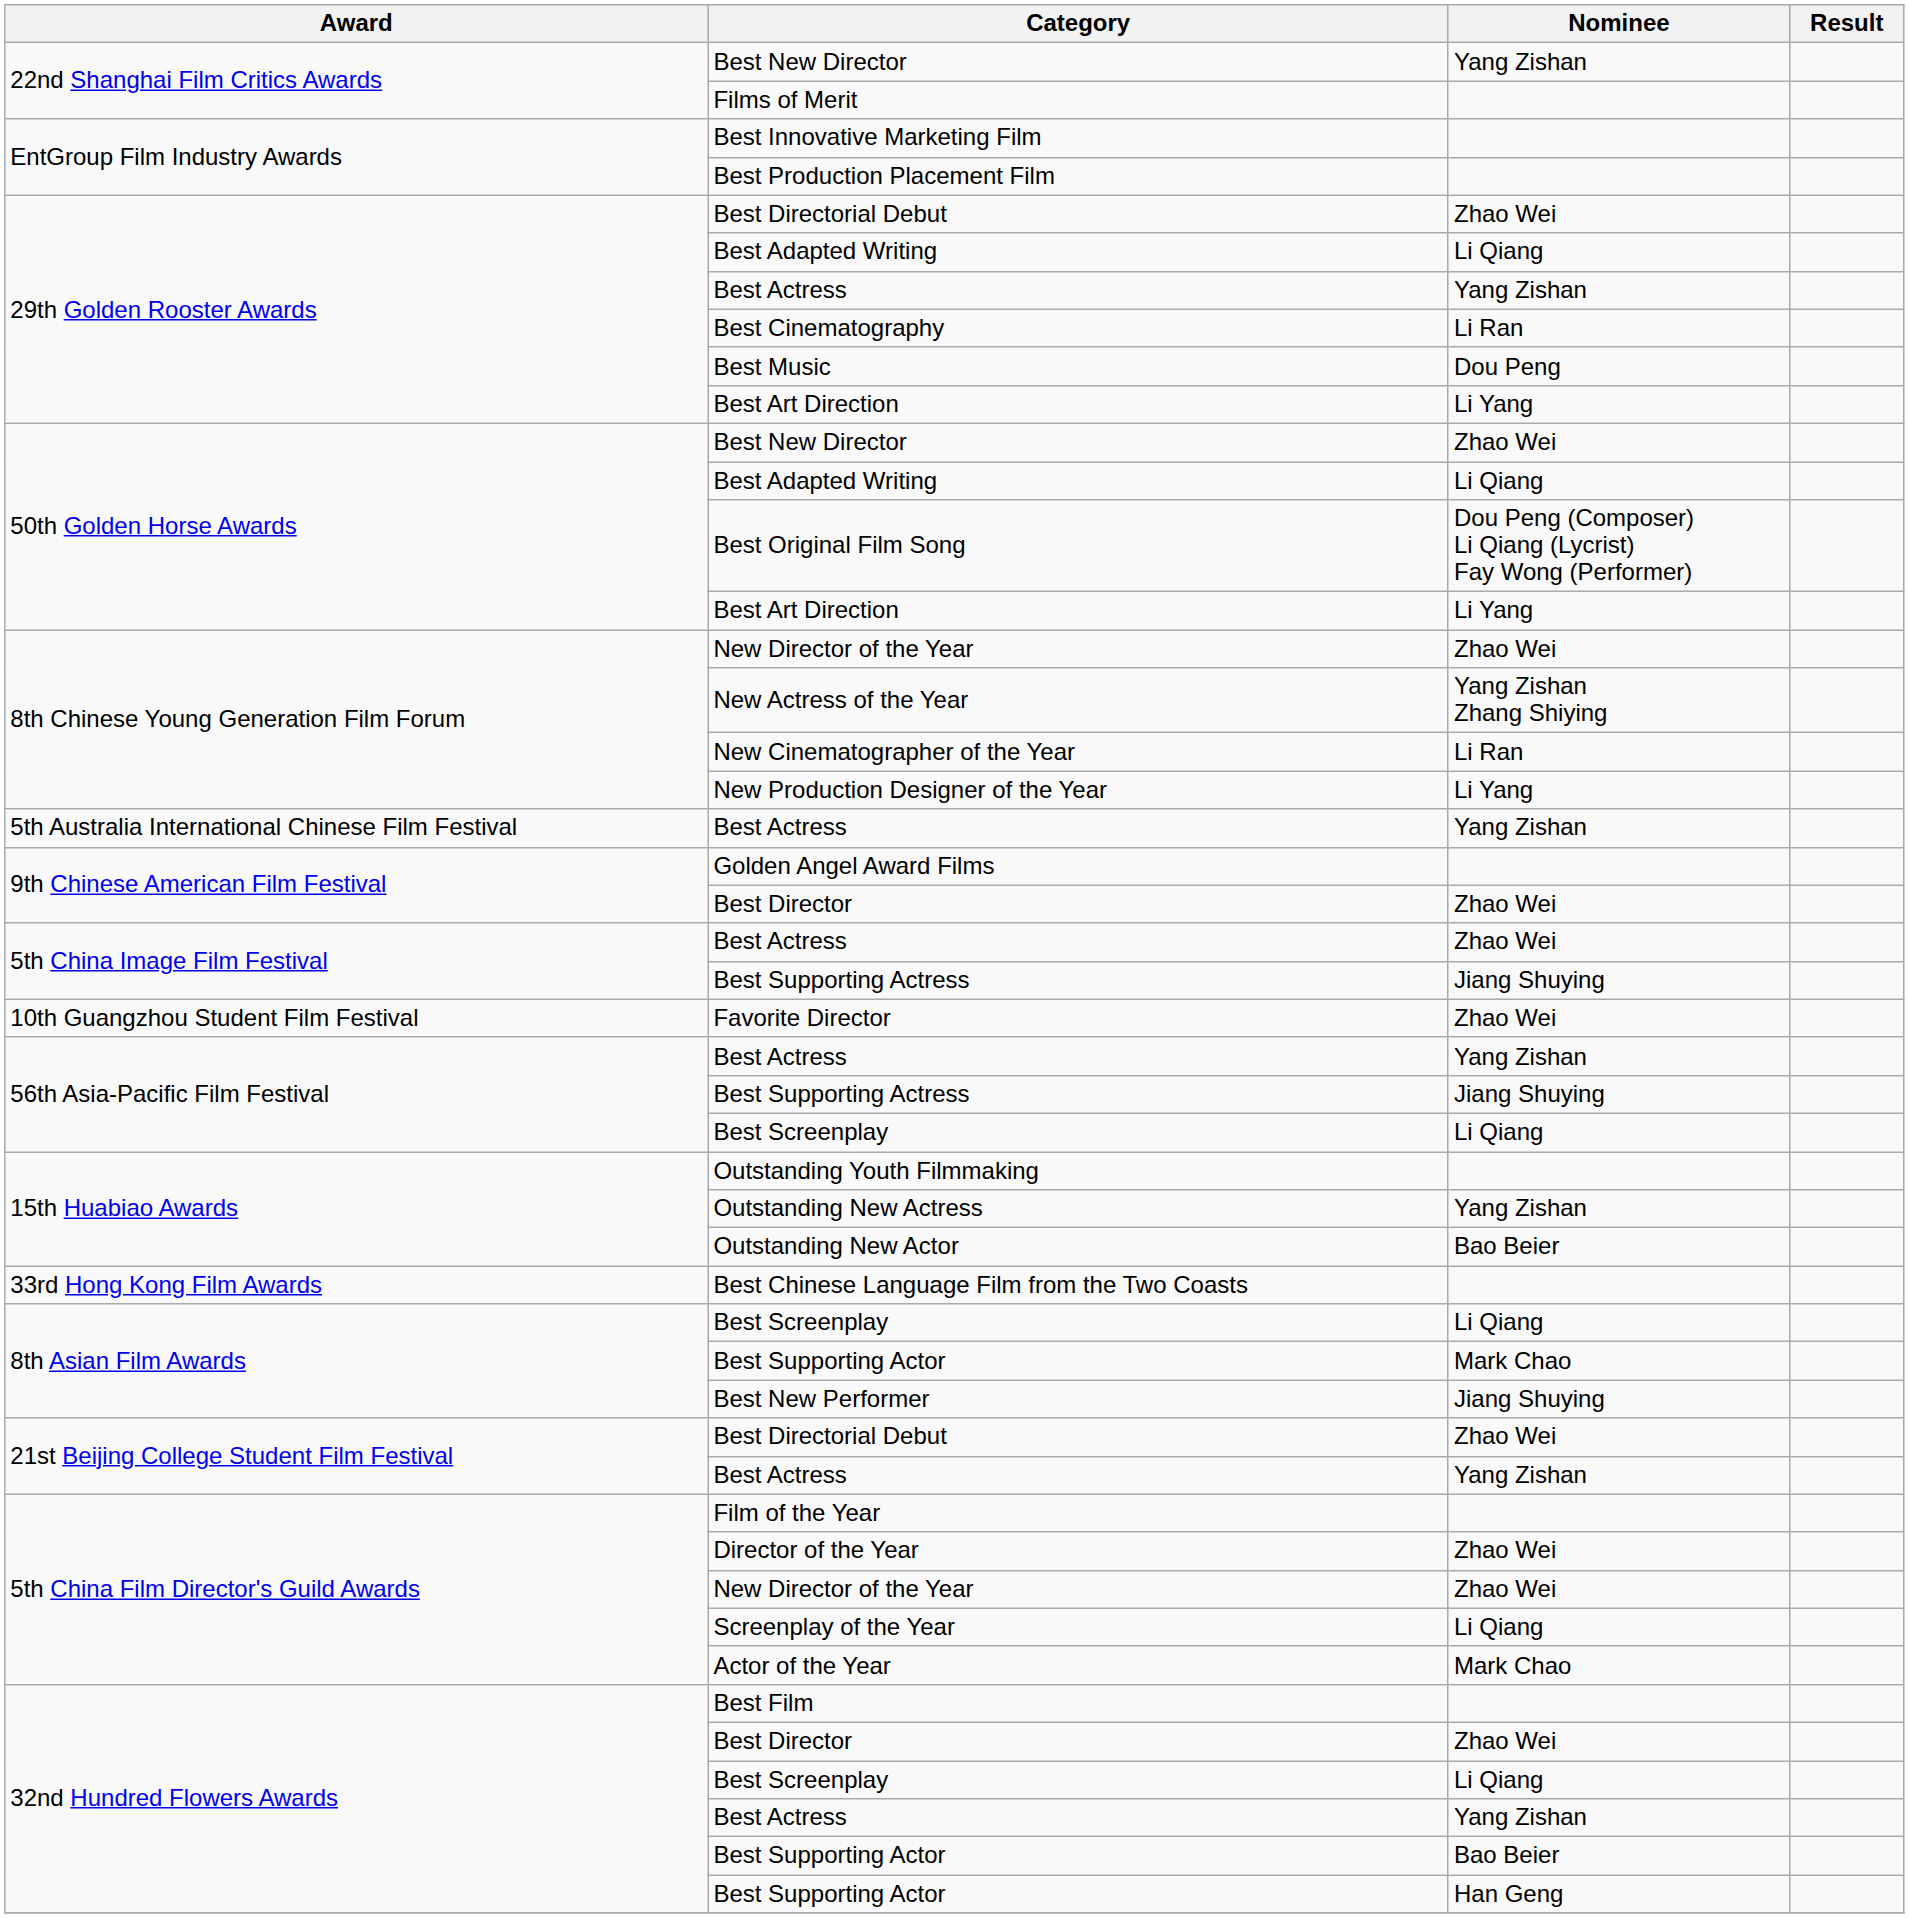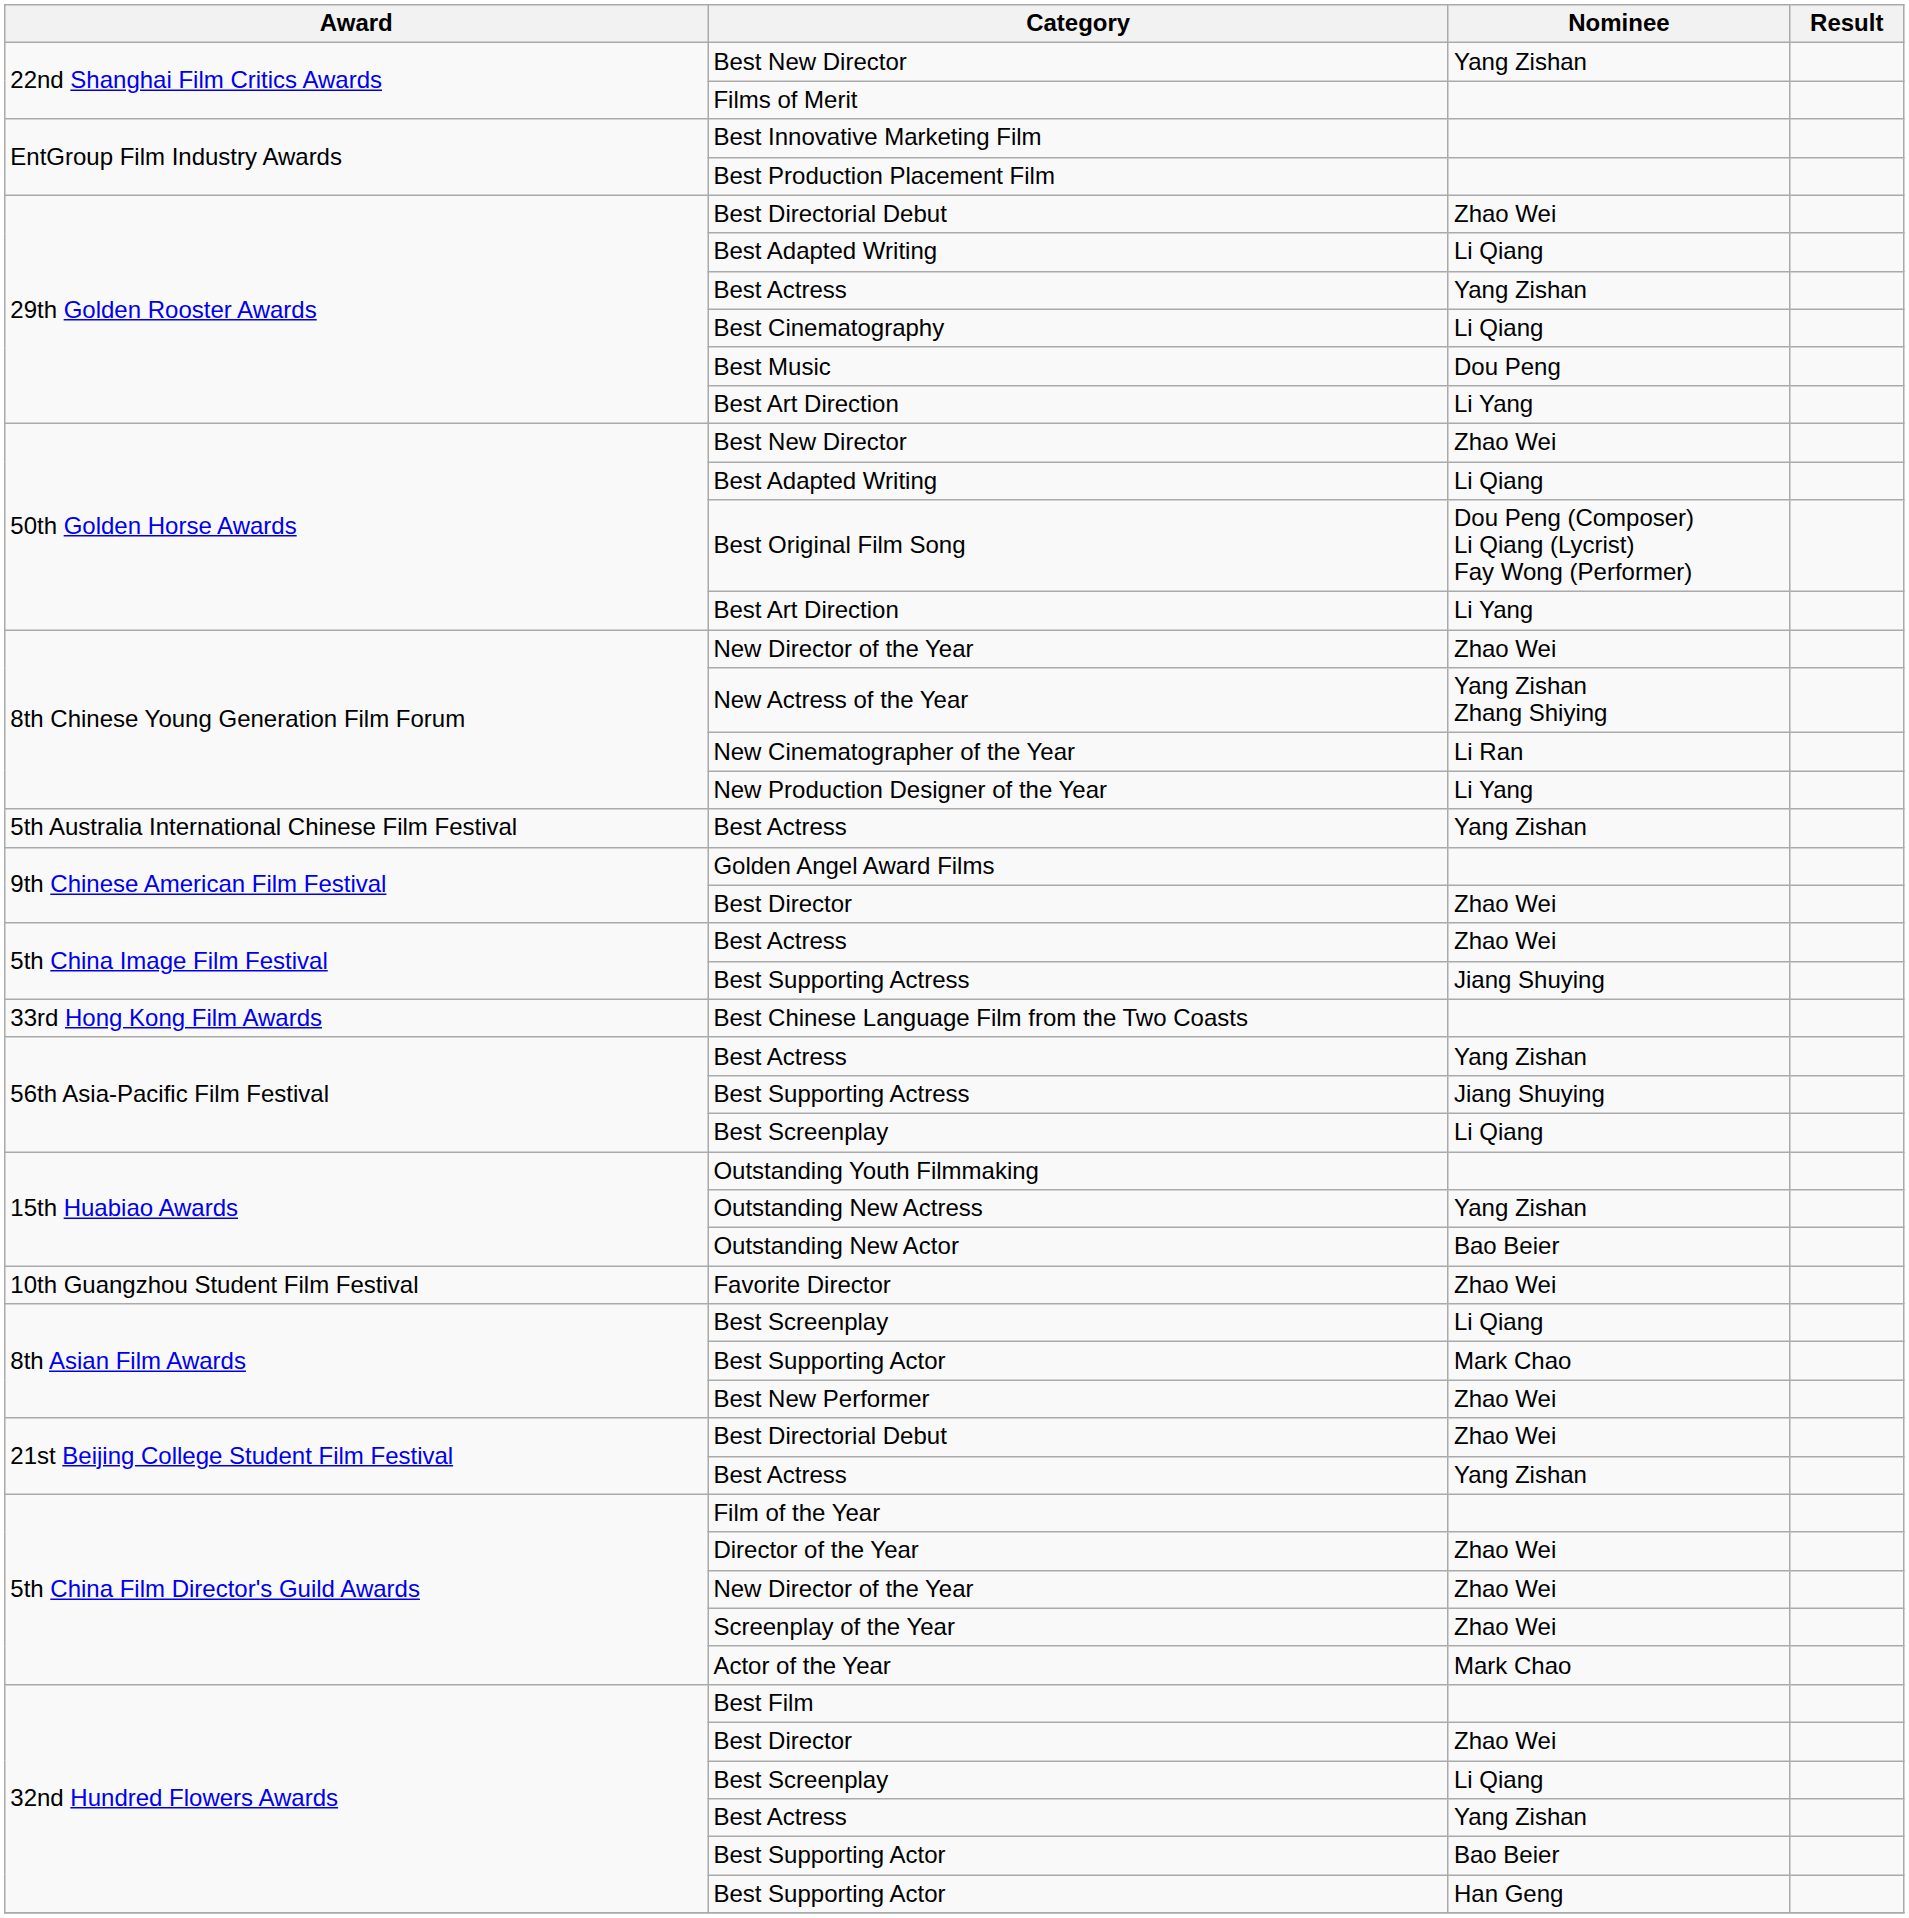Best Cinematography | Nominee: Li Ran -> Li Qiang
rows swapped: Favorite Director <-> Best Chinese Language Film from the Two Coasts
Best New Performer | Nominee: Jiang Shuying -> Zhao Wei
Screenplay of the Year | Nominee: Li Qiang -> Zhao Wei
